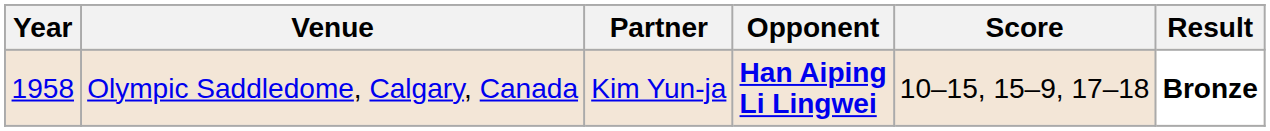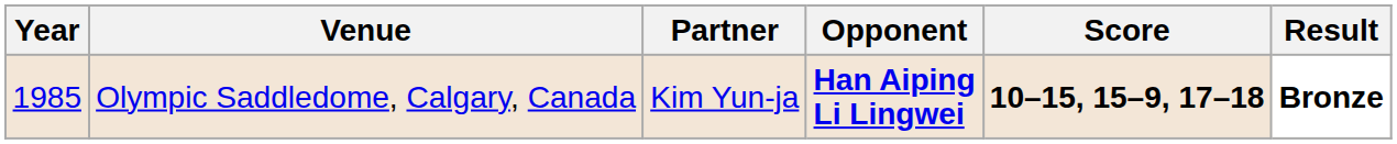Olympic Saddledome, Calgary, Canada | Year: 1958 -> 1985
Olympic Saddledome, Calgary, Canada | Score: normal -> bold
